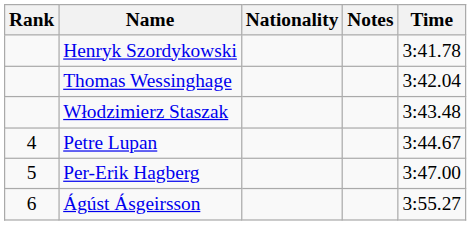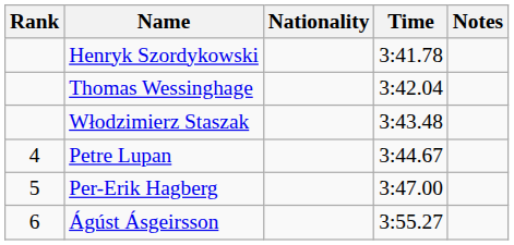columns swapped: Time <-> Notes
